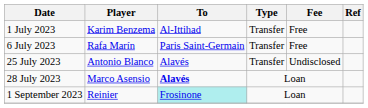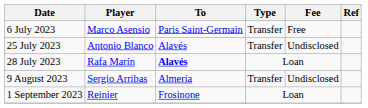- row: 1 July 2023 | Karim Benzema | Al-Ittihad | Transfer | Free
6 July 2023 | Player: Rafa Marín -> Marco Asensio
28 July 2023 | Player: Marco Asensio -> Rafa Marín
+ row: 9 August 2023 | Sergio Arribas | Almería | Transfer | Undisclosed
1 September 2023 | To: paleturquoise background -> no background
